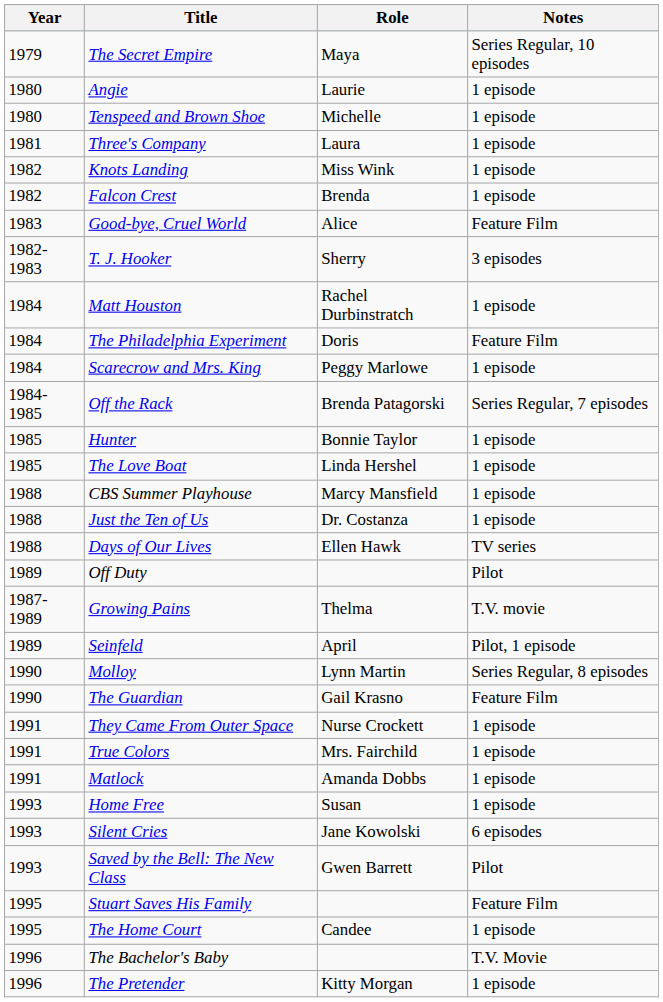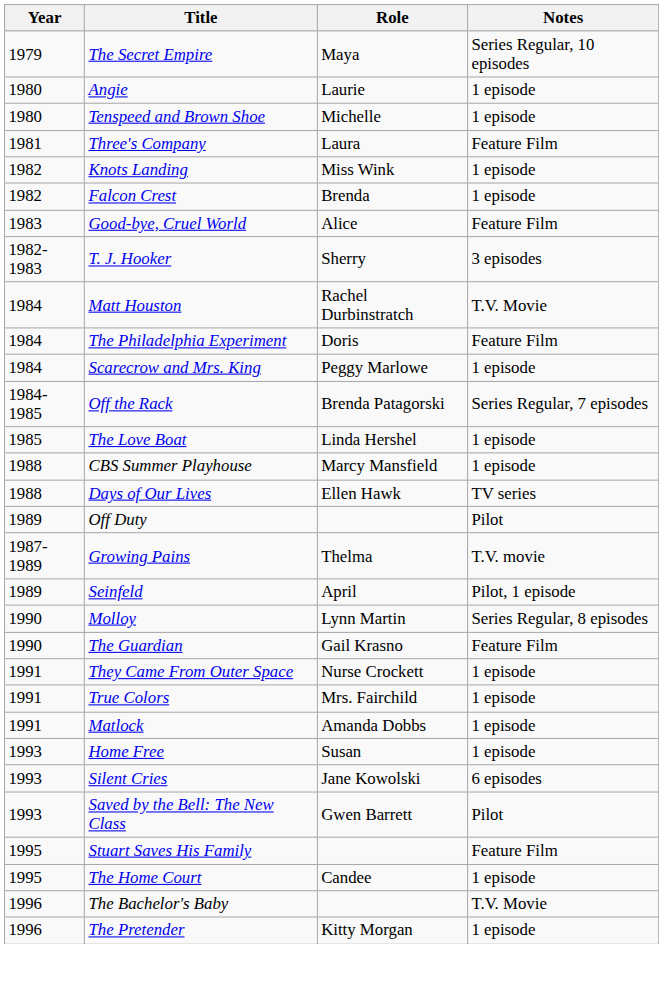Three's Company | Notes: 1 episode -> Feature Film
Matt Houston | Notes: 1 episode -> T.V. Movie
- row: 1985 | Hunter | Bonnie Taylor | 1 episode
- row: 1988 | Just the Ten of Us | Dr. Costanza | 1 episode
